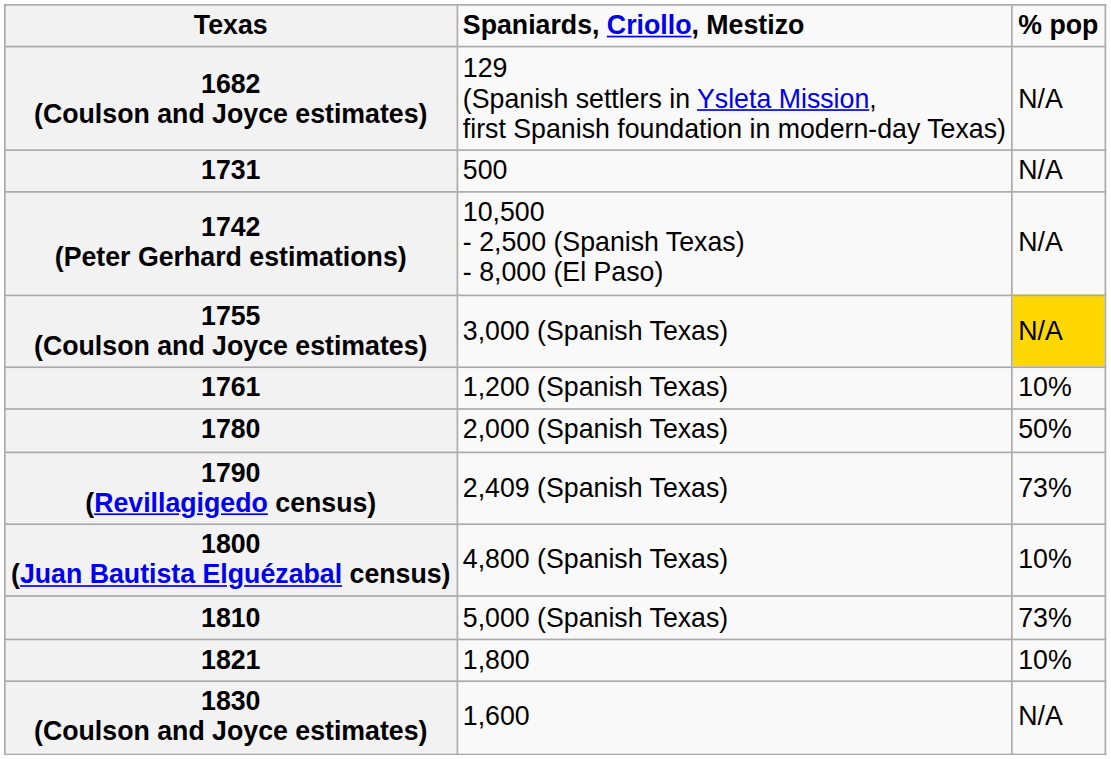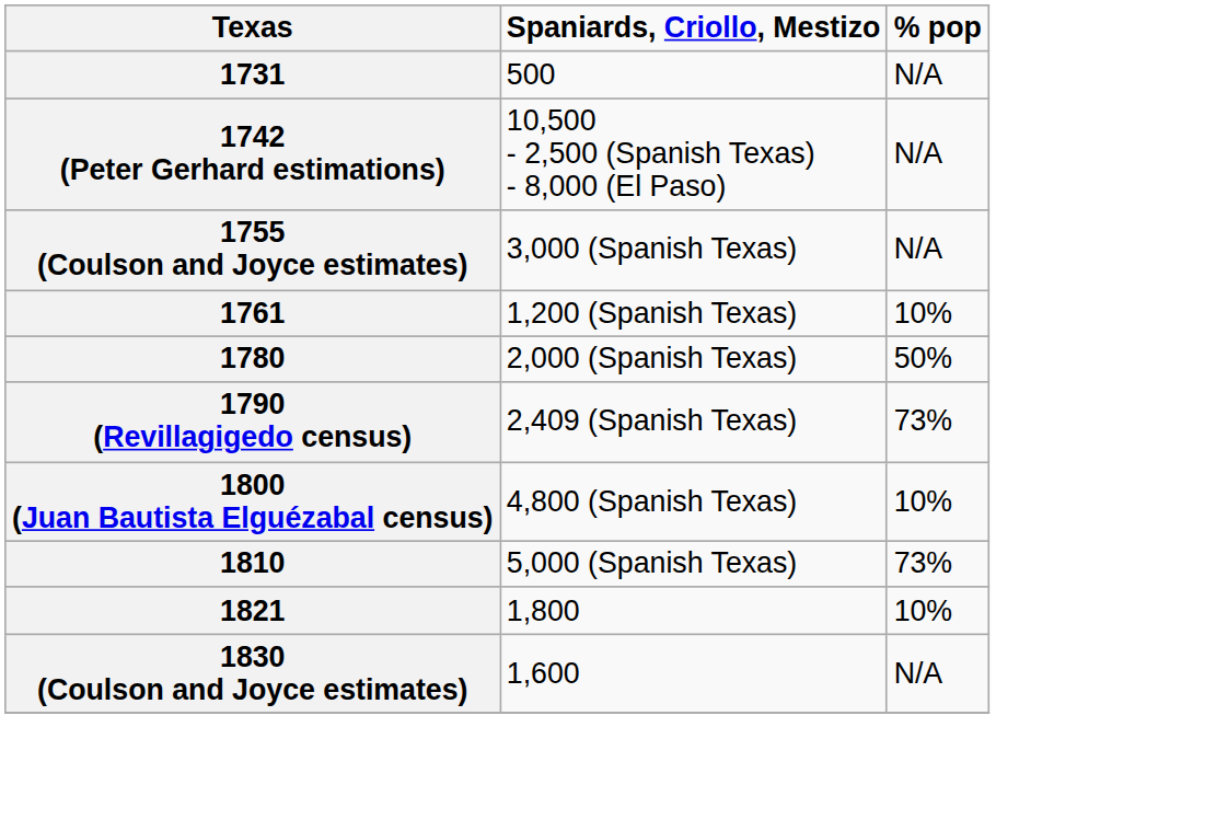- row: 1682 (Coulson and Joyce estimates) | 129 (Spanish settlers in Ysleta Mission, first Spanish foundation in modern-day Texas) | N/A
1755 (Coulson and Joyce estimates) | % pop: gold background -> no background
